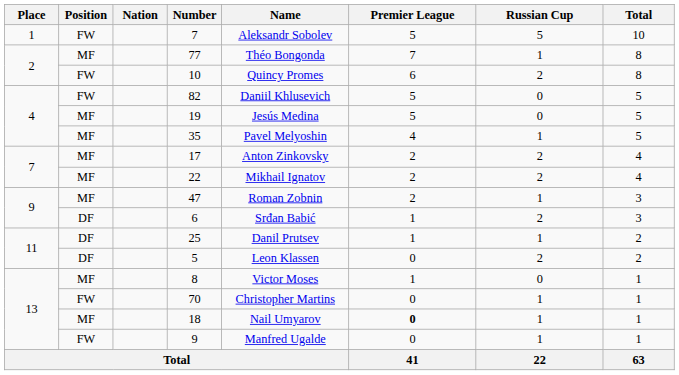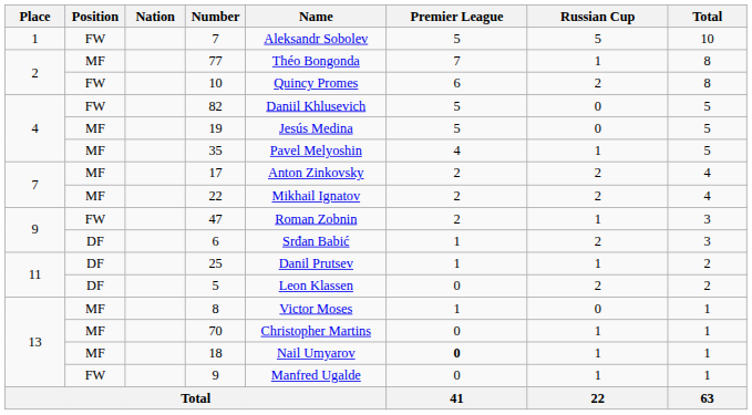47 | Position: MF -> FW
70 | Position: FW -> MF
